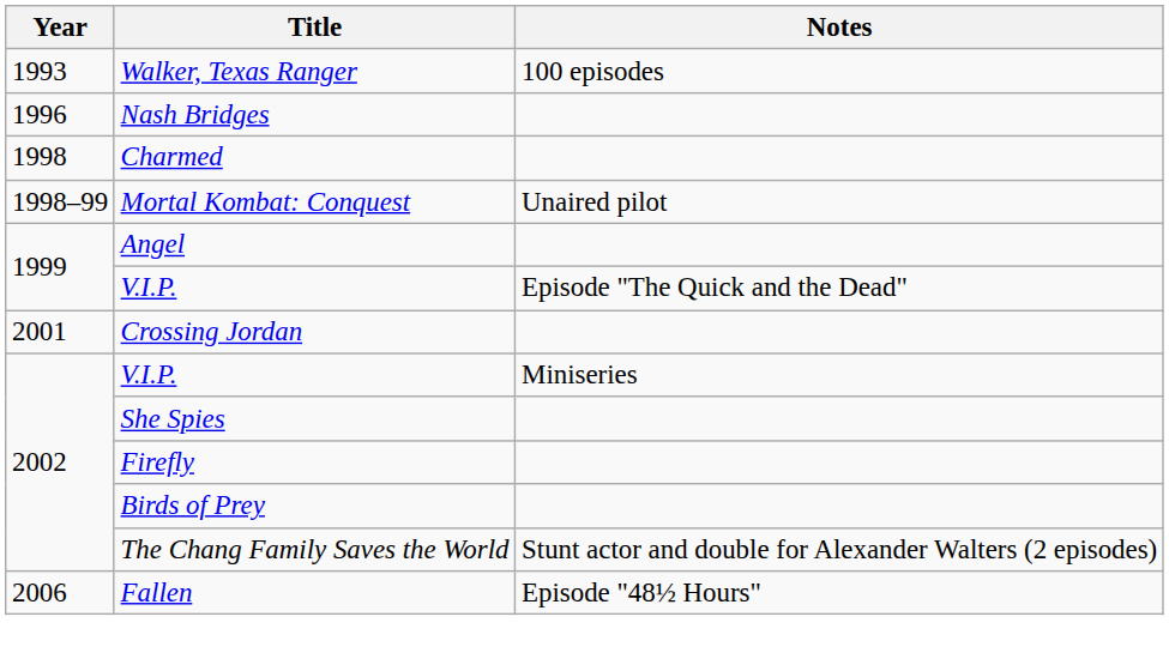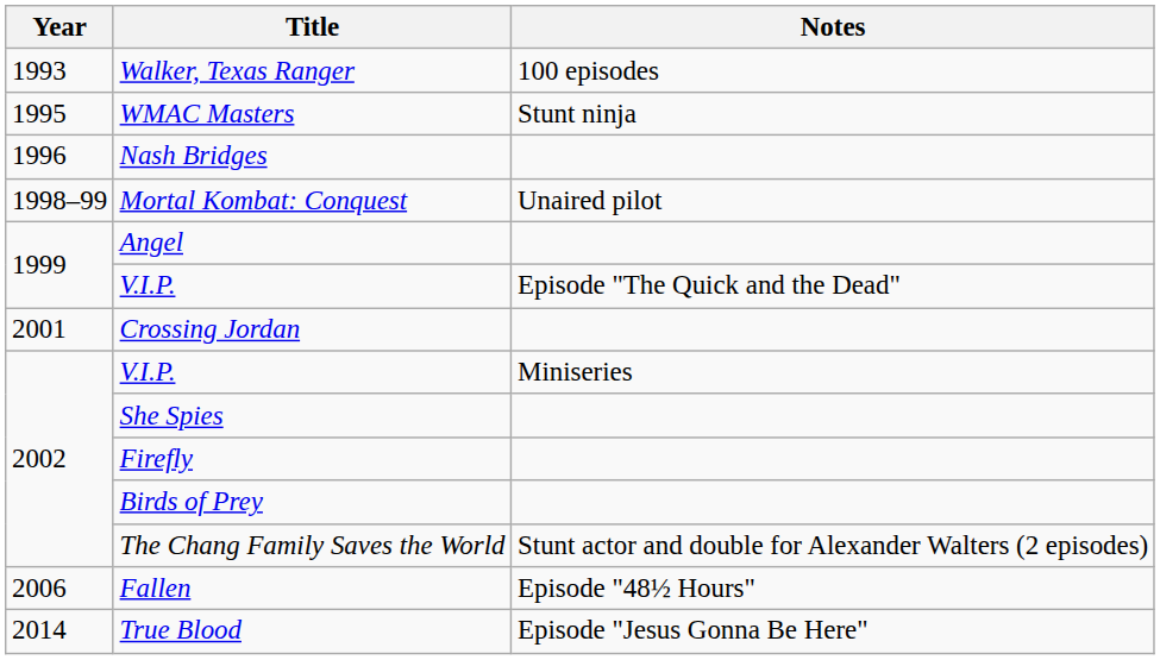+ row: 1995 | WMAC Masters | Stunt ninja
- row: 1998 | Charmed
+ row: 2014 | True Blood | Episode "Jesus Gonna Be Here"
